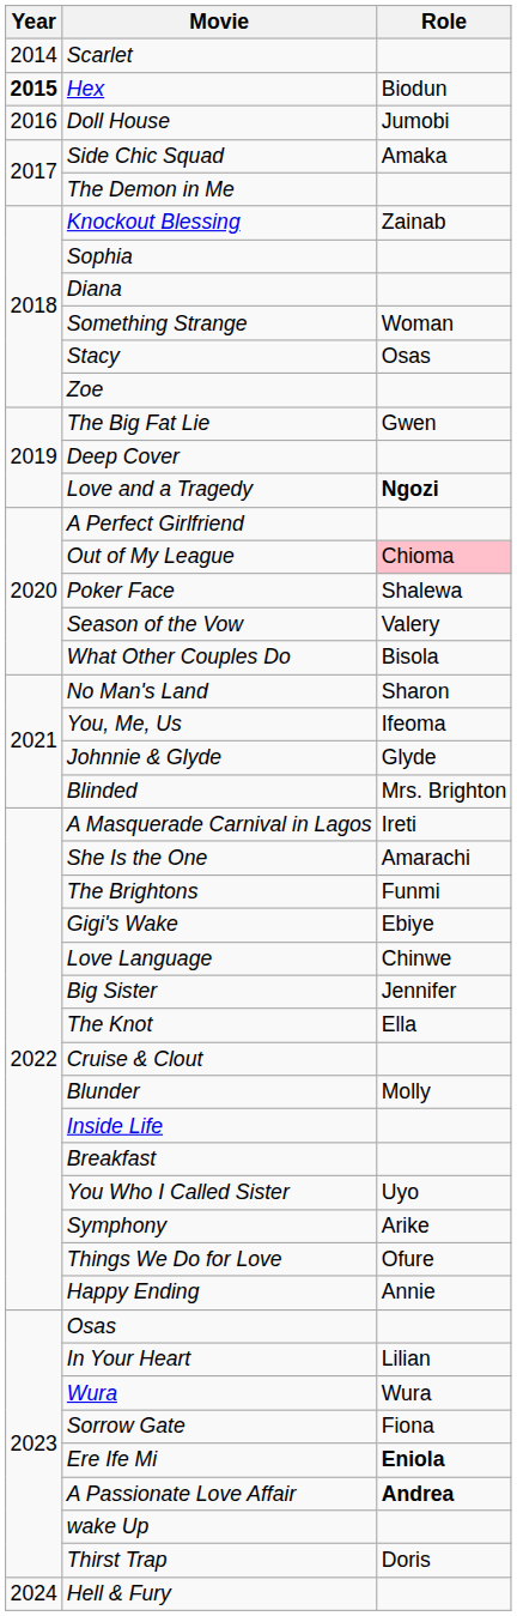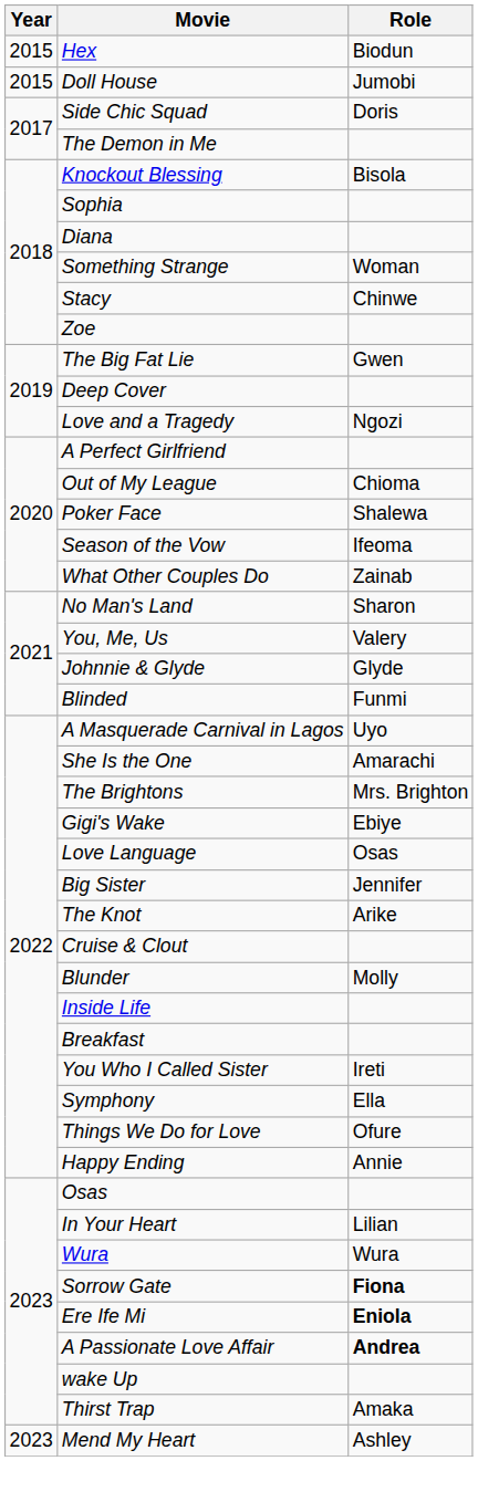- row: 2014 | Scarlet
Hex | Year: bold -> normal
Doll House | Year: 2016 -> 2015
Side Chic Squad | Role: Amaka -> Doris
Knockout Blessing | Role: Zainab -> Bisola
Stacy | Role: Osas -> Chinwe
Love and a Tragedy | Role: bold -> normal
Out of My League | Role: pink background -> no background
Season of the Vow | Role: Valery -> Ifeoma
What Other Couples Do | Role: Bisola -> Zainab
You, Me, Us | Role: Ifeoma -> Valery
Blinded | Role: Mrs. Brighton -> Funmi
A Masquerade Carnival in Lagos | Role: Ireti -> Uyo
The Brightons | Role: Funmi -> Mrs. Brighton
Love Language | Role: Chinwe -> Osas
The Knot | Role: Ella -> Arike
You Who I Called Sister | Role: Uyo -> Ireti
Symphony | Role: Arike -> Ella
Sorrow Gate | Role: normal -> bold
Thirst Trap | Role: Doris -> Amaka
+ row: 2023 | Mend My Heart | Ashley
- row: 2024 | Hell & Fury
